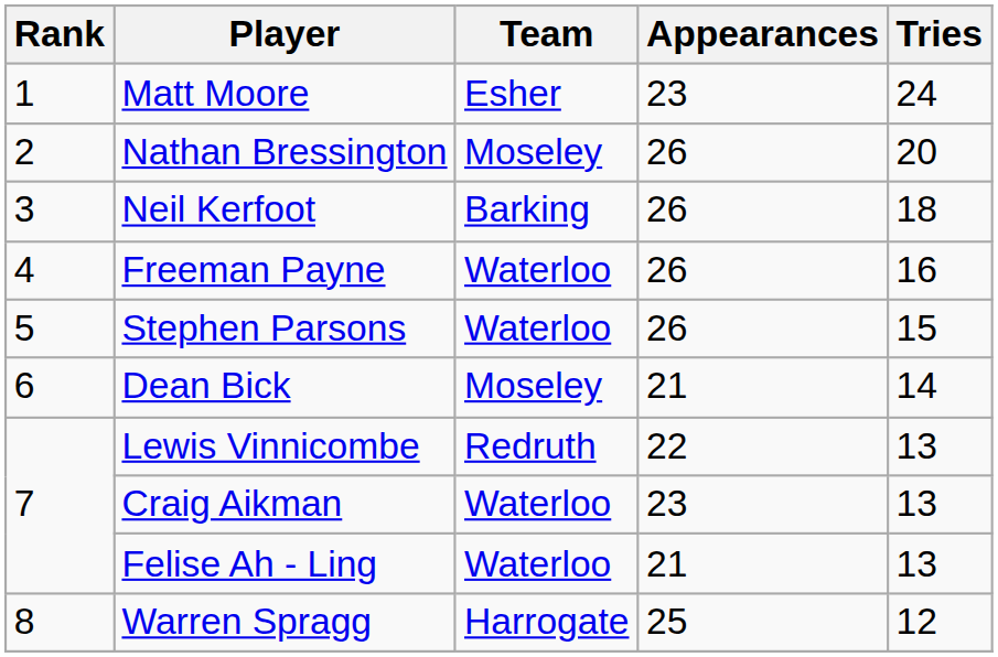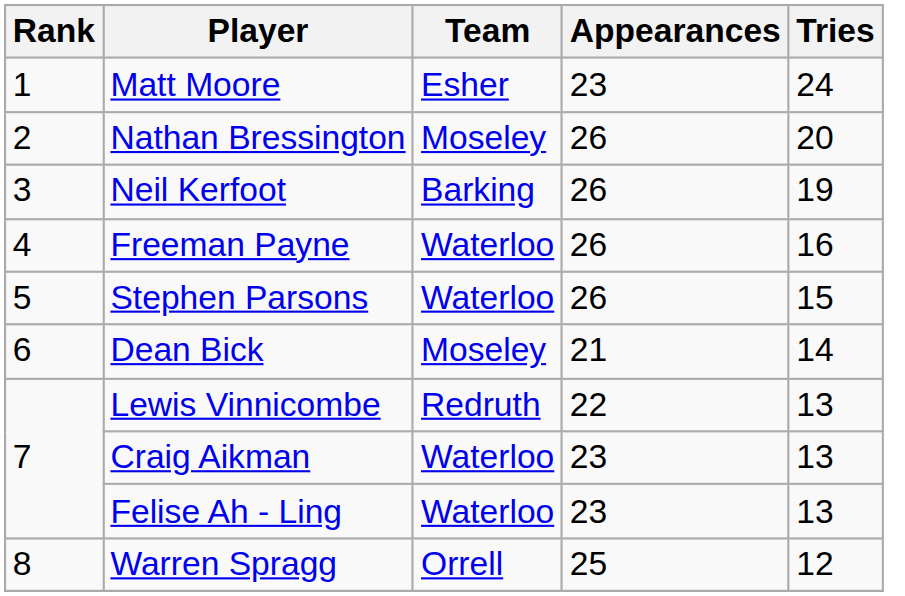Neil Kerfoot | Tries: 18 -> 19
Felise Ah - Ling | Appearances: 21 -> 23
Warren Spragg | Team: Harrogate -> Orrell
